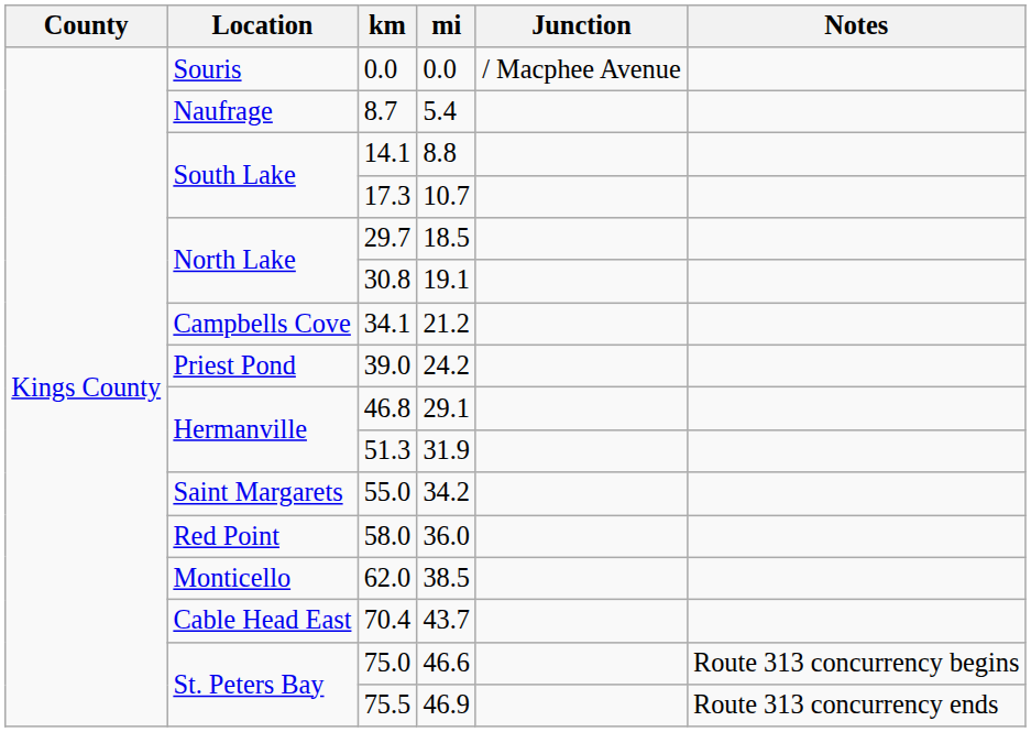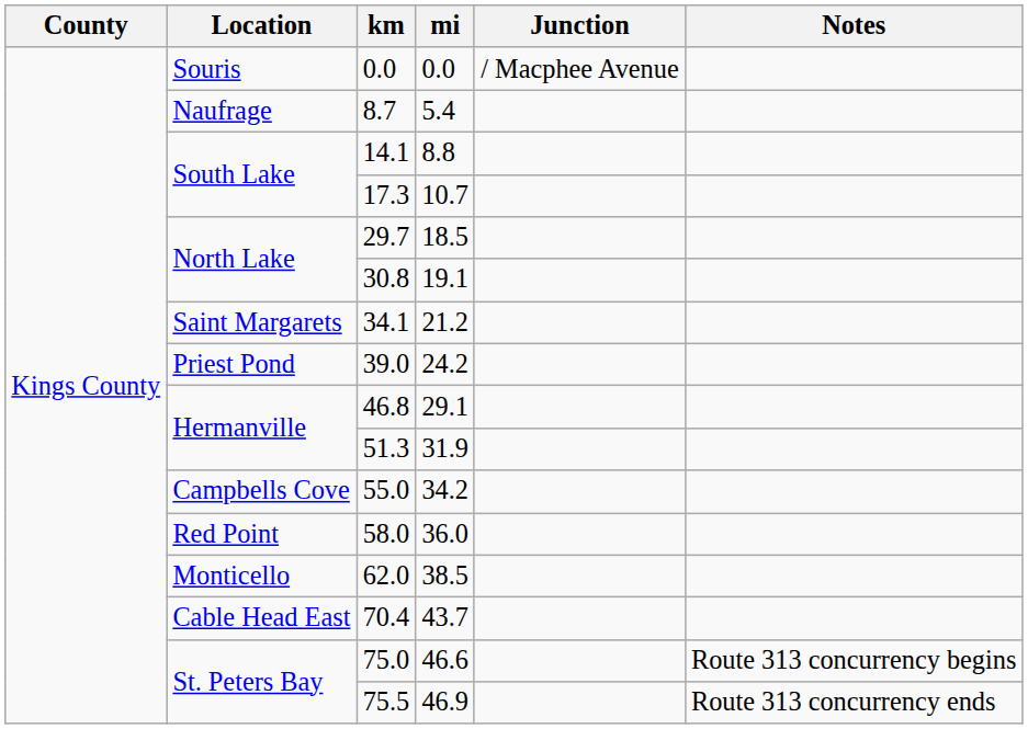34.1 | Location: Campbells Cove -> Saint Margarets
55.0 | Location: Saint Margarets -> Campbells Cove
